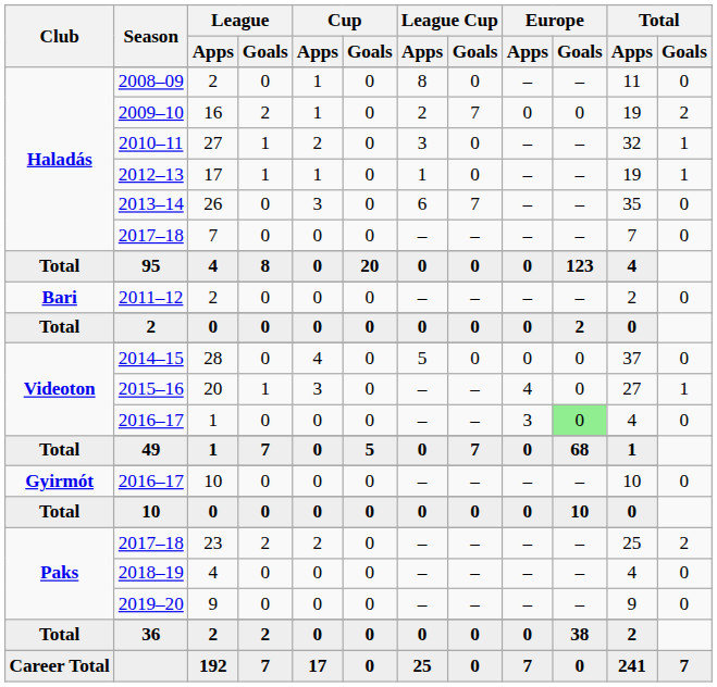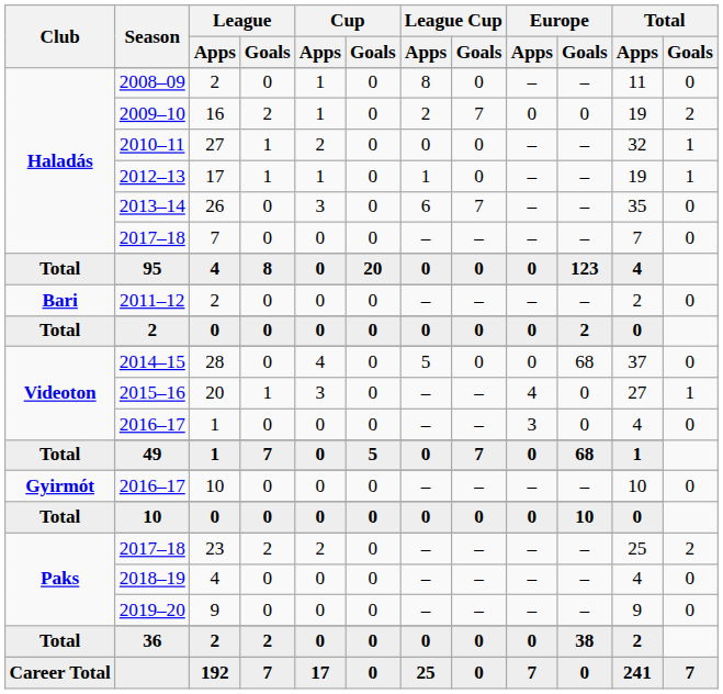2010–11 | League Cup / Apps: 3 -> 0
2014–15 | Europe / Goals: 0 -> 68
Videoton / 2016–17 | Europe / Goals: lightgreen background -> no background
